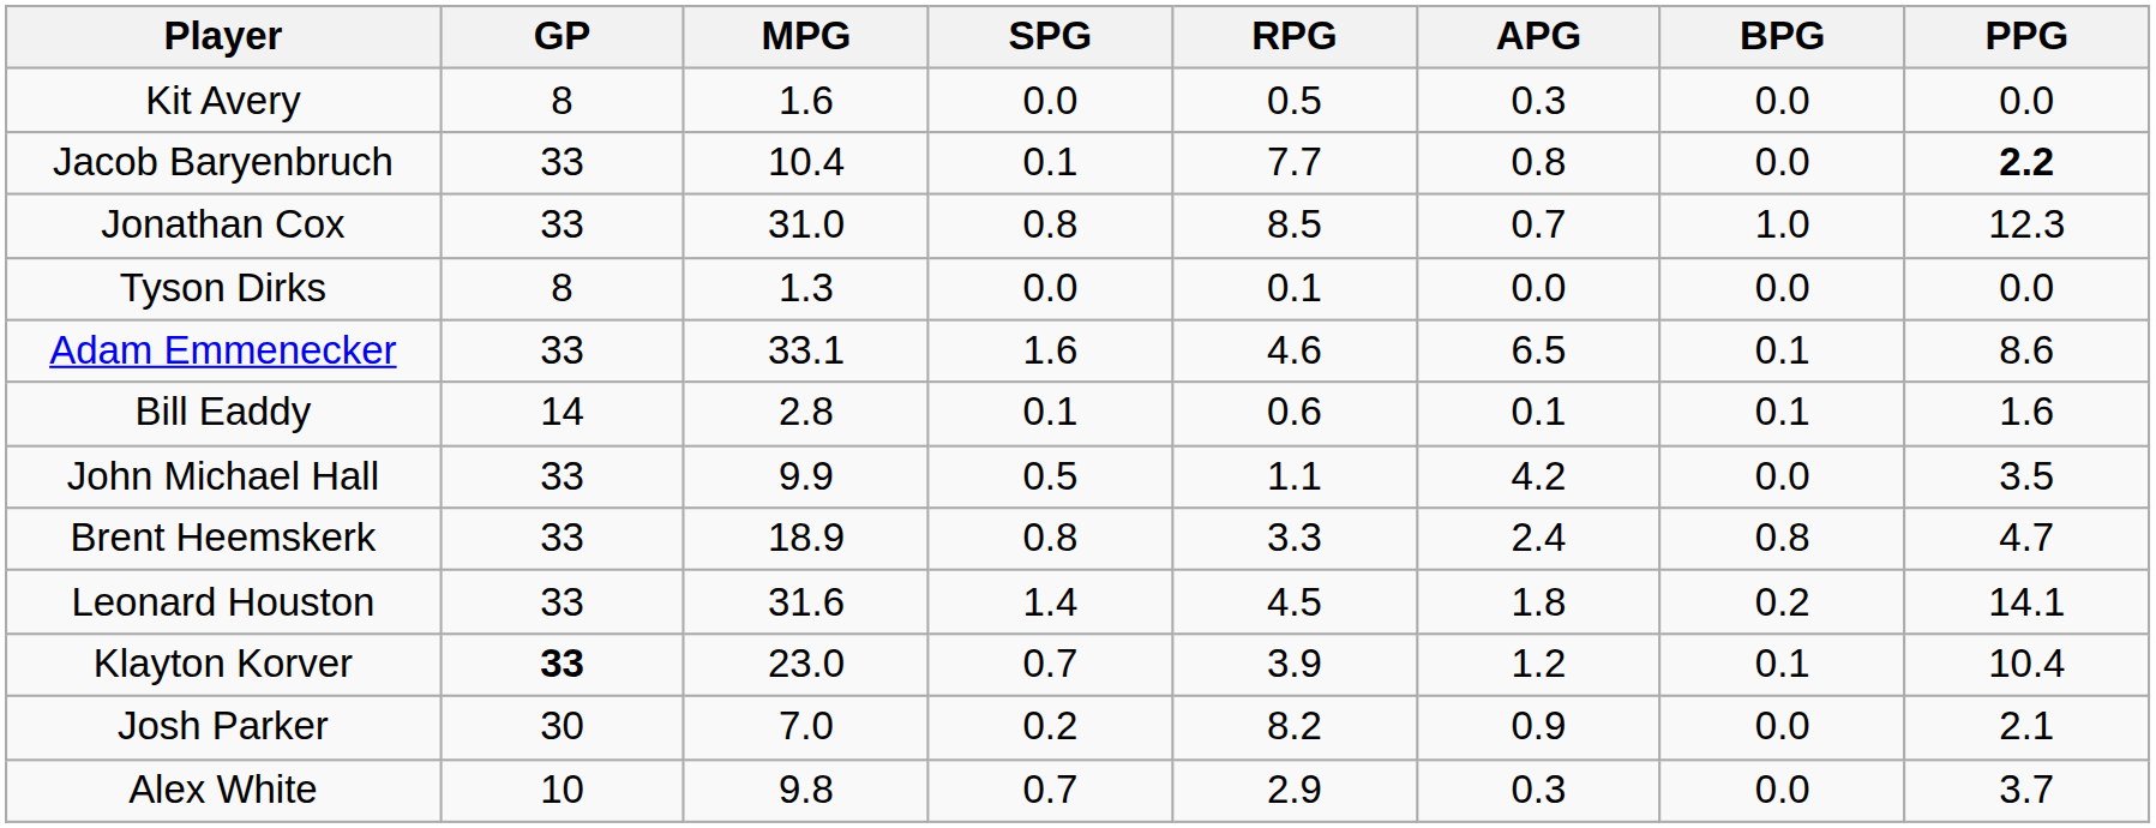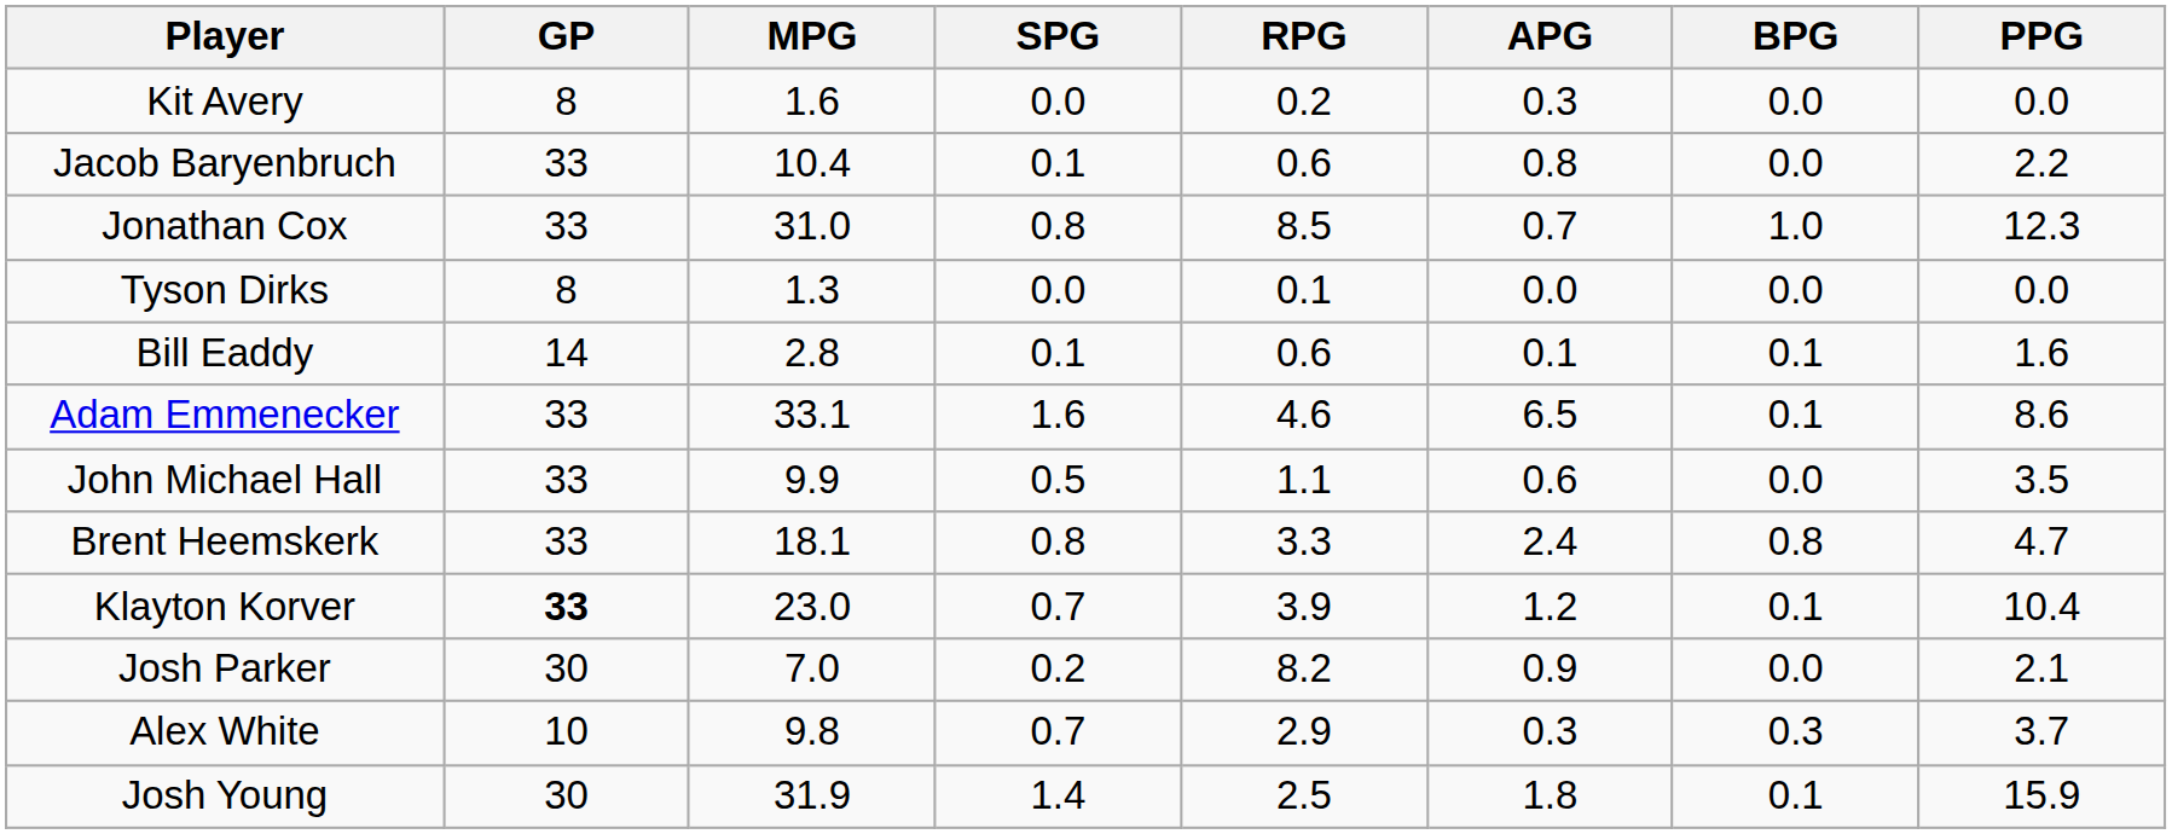Kit Avery | RPG: 0.5 -> 0.2
Jacob Baryenbruch | RPG: 7.7 -> 0.6
Jacob Baryenbruch | PPG: bold -> normal
rows swapped: Bill Eaddy <-> Adam Emmenecker
John Michael Hall | APG: 4.2 -> 0.6
Brent Heemskerk | MPG: 18.9 -> 18.1
- row: Leonard Houston | 33 | 31.6 | 1.4 | 4.5 | 1.8 | 0.2 | 14.1
Alex White | BPG: 0.0 -> 0.3
+ row: Josh Young | 30 | 31.9 | 1.4 | 2.5 | 1.8 | 0.1 | 15.9
